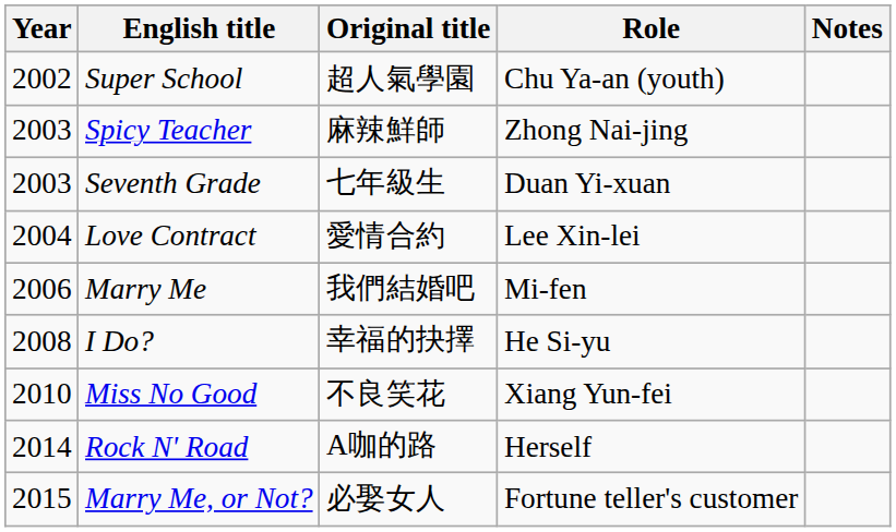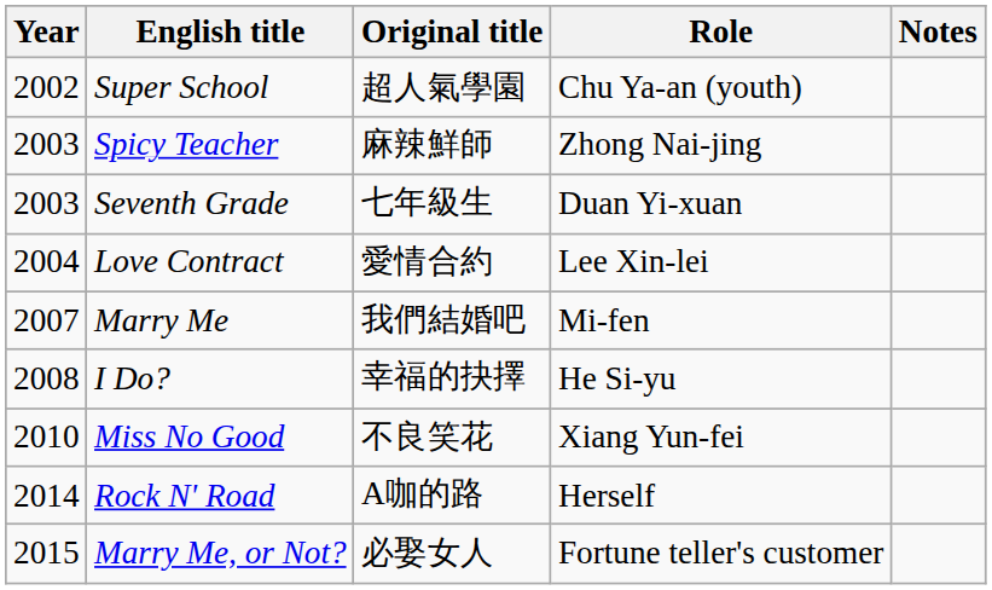Marry Me | Year: 2006 -> 2007
